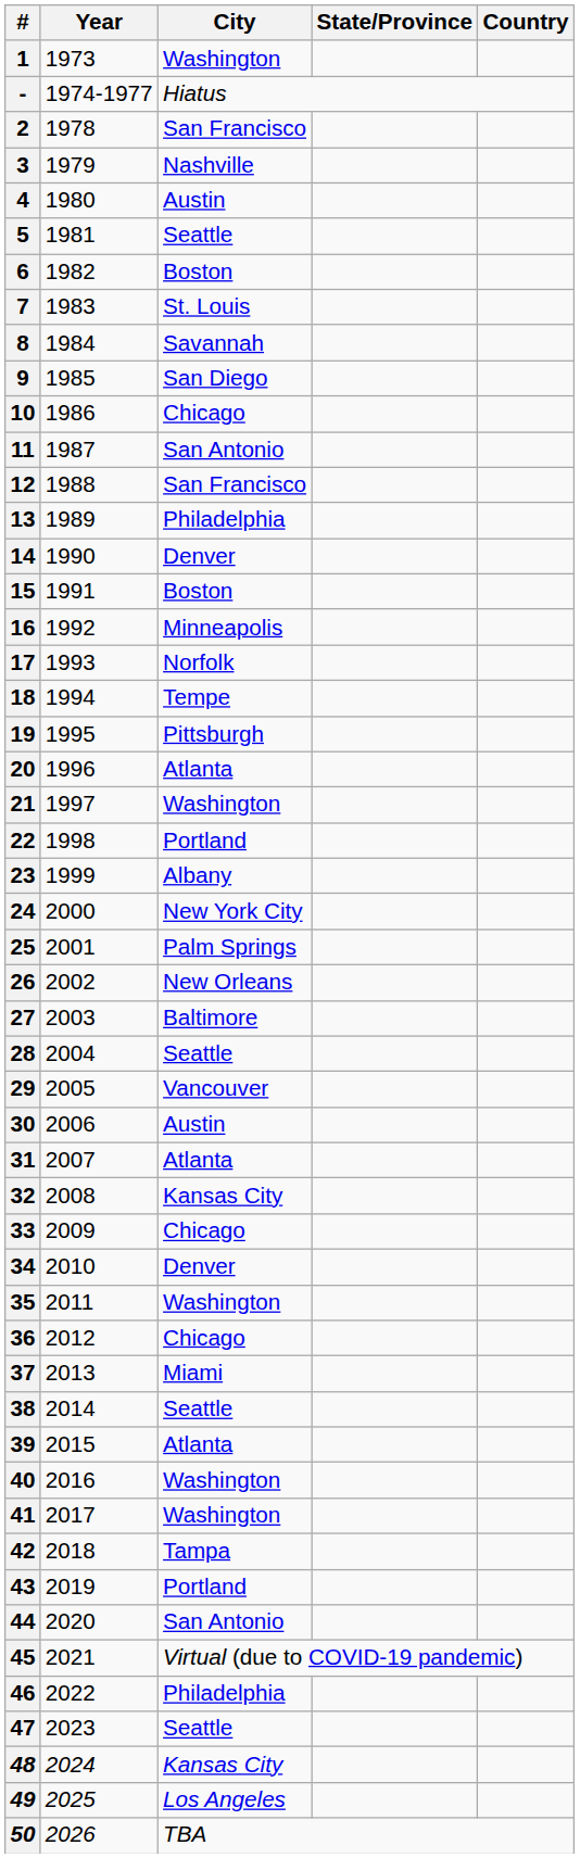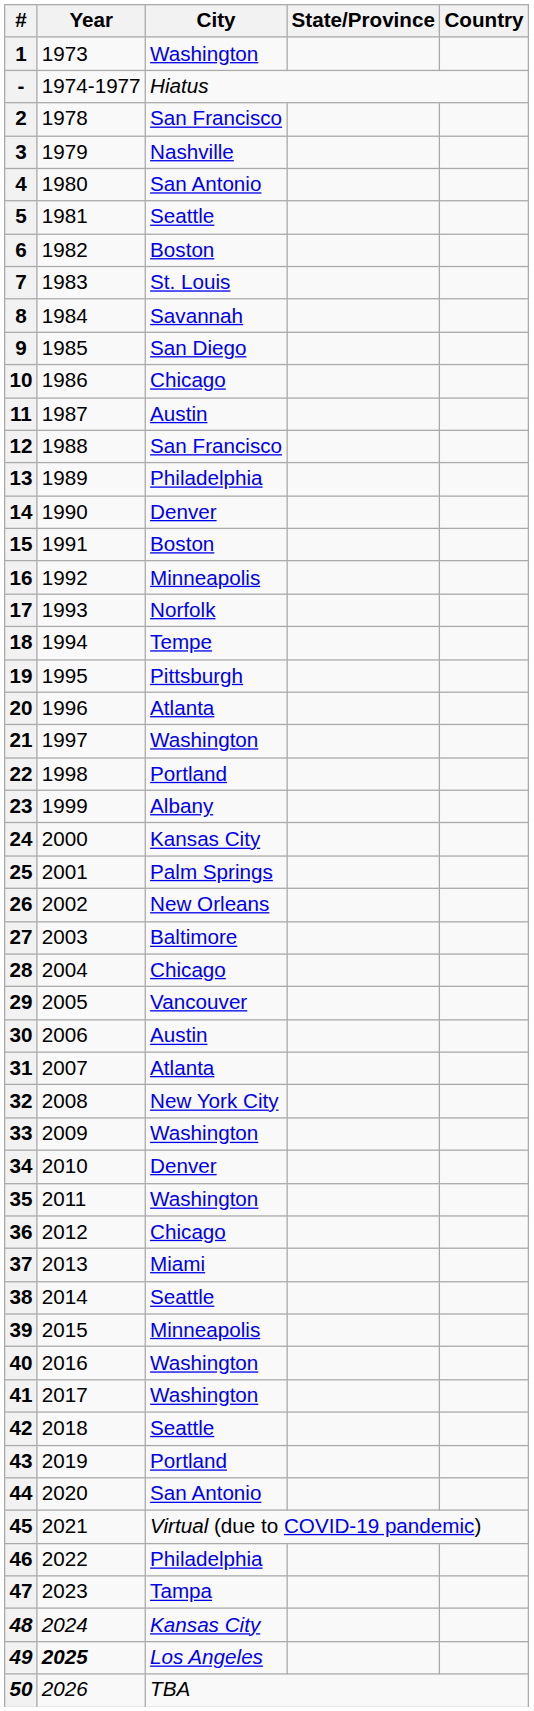4 | City: Austin -> San Antonio
11 | City: San Antonio -> Austin
24 | City: New York City -> Kansas City
28 | City: Seattle -> Chicago
32 | City: Kansas City -> New York City
33 | City: Chicago -> Washington
39 | City: Atlanta -> Minneapolis
42 | City: Tampa -> Seattle
47 | City: Seattle -> Tampa
49 | Year: normal -> bold
